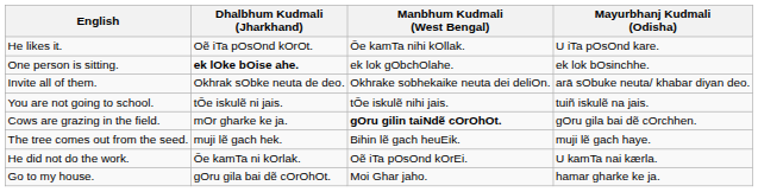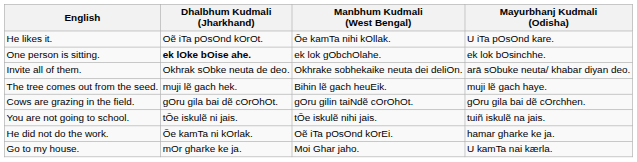rows swapped: The tree comes out from the seed. <-> You are not going to school.
Cows are grazing in the field. | Dhalbhum Kudmali (Jharkhand): mOr gharke ke ja. -> gOru gila bai dẽ cOrOhOt.
Cows are grazing in the field. | Manbhum Kudmali (West Bengal): bold -> normal
He did not do the work. | Mayurbhanj Kudmali (Odisha): U kamTa nai kærla. -> hamar gharke ke ja.
Go to my house. | Dhalbhum Kudmali (Jharkhand): gOru gila bai dẽ cOrOhOt. -> mOr gharke ke ja.
Go to my house. | Mayurbhanj Kudmali (Odisha): hamar gharke ke ja. -> U kamTa nai kærla.
